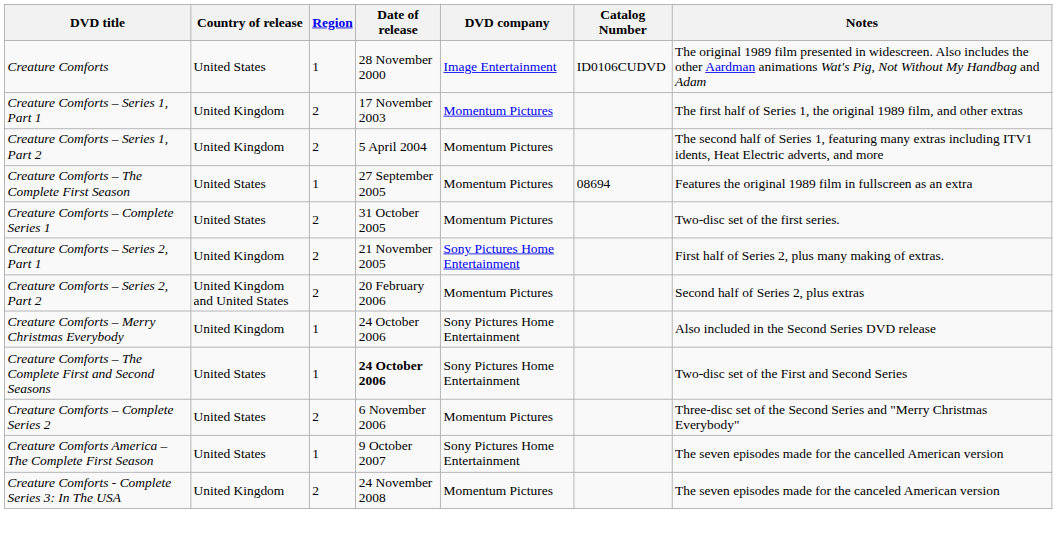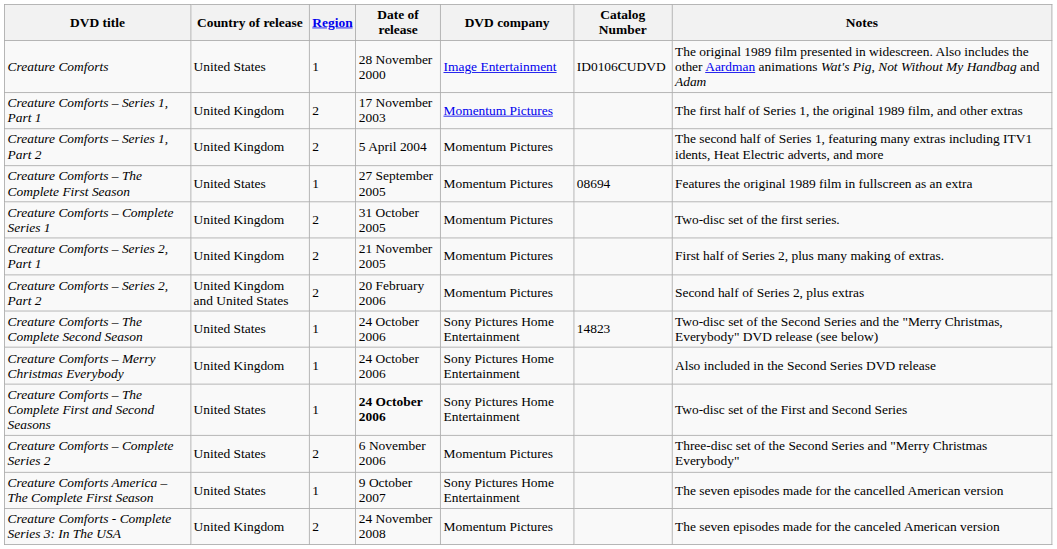Creature Comforts – Complete Series 1 | Country of release: United States -> United Kingdom
Creature Comforts – Series 2, Part 1 | DVD company: Sony Pictures Home Entertainment -> Momentum Pictures
+ row: Creature Comforts – The Complete Second Season | United States | 1 | 24 October 2006 | Sony Pictures Home Entertainment | 14823 | Two-disc set of the Second Series and the "Merry Christmas, Everybody" DVD release (see below)
